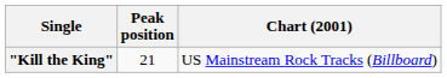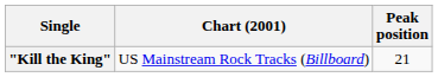columns swapped: Chart (2001) <-> Peak position
